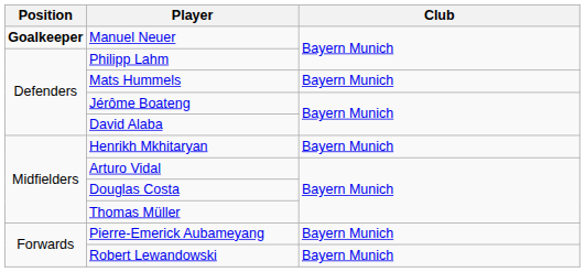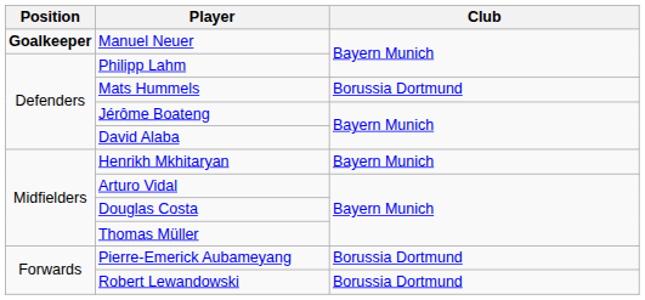Mats Hummels | Club: Bayern Munich -> Borussia Dortmund
Pierre-Emerick Aubameyang | Club: Bayern Munich -> Borussia Dortmund
Robert Lewandowski | Club: Bayern Munich -> Borussia Dortmund
